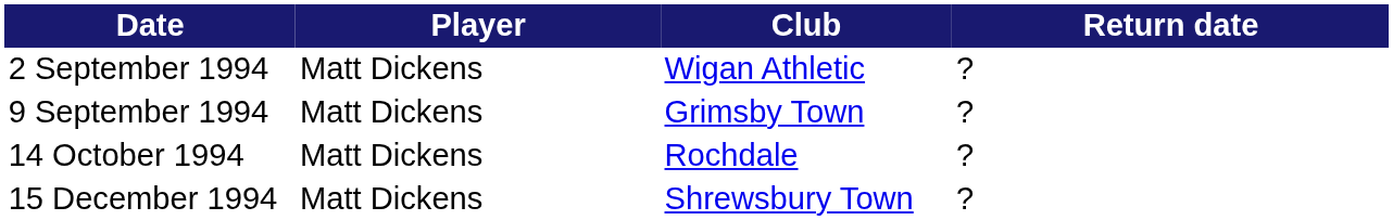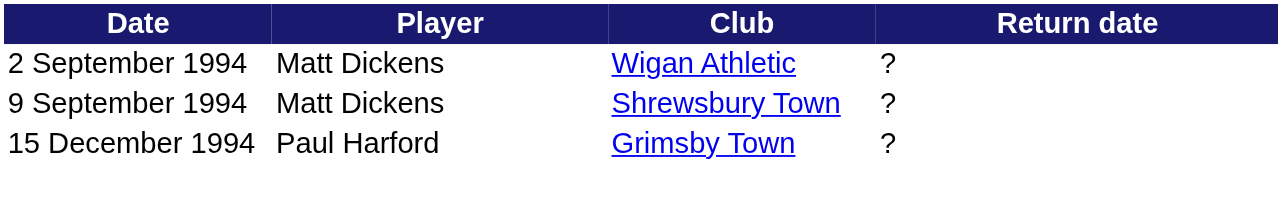9 September 1994 | Club: Grimsby Town -> Shrewsbury Town
- row: 14 October 1994 | Matt Dickens | Rochdale | ?
15 December 1994 | Player: Matt Dickens -> Paul Harford
15 December 1994 | Club: Shrewsbury Town -> Grimsby Town
